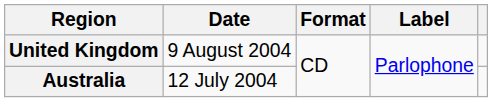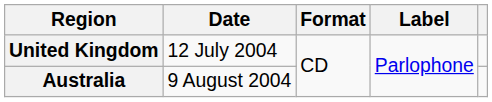United Kingdom | Date: 9 August 2004 -> 12 July 2004
Australia | Date: 12 July 2004 -> 9 August 2004
